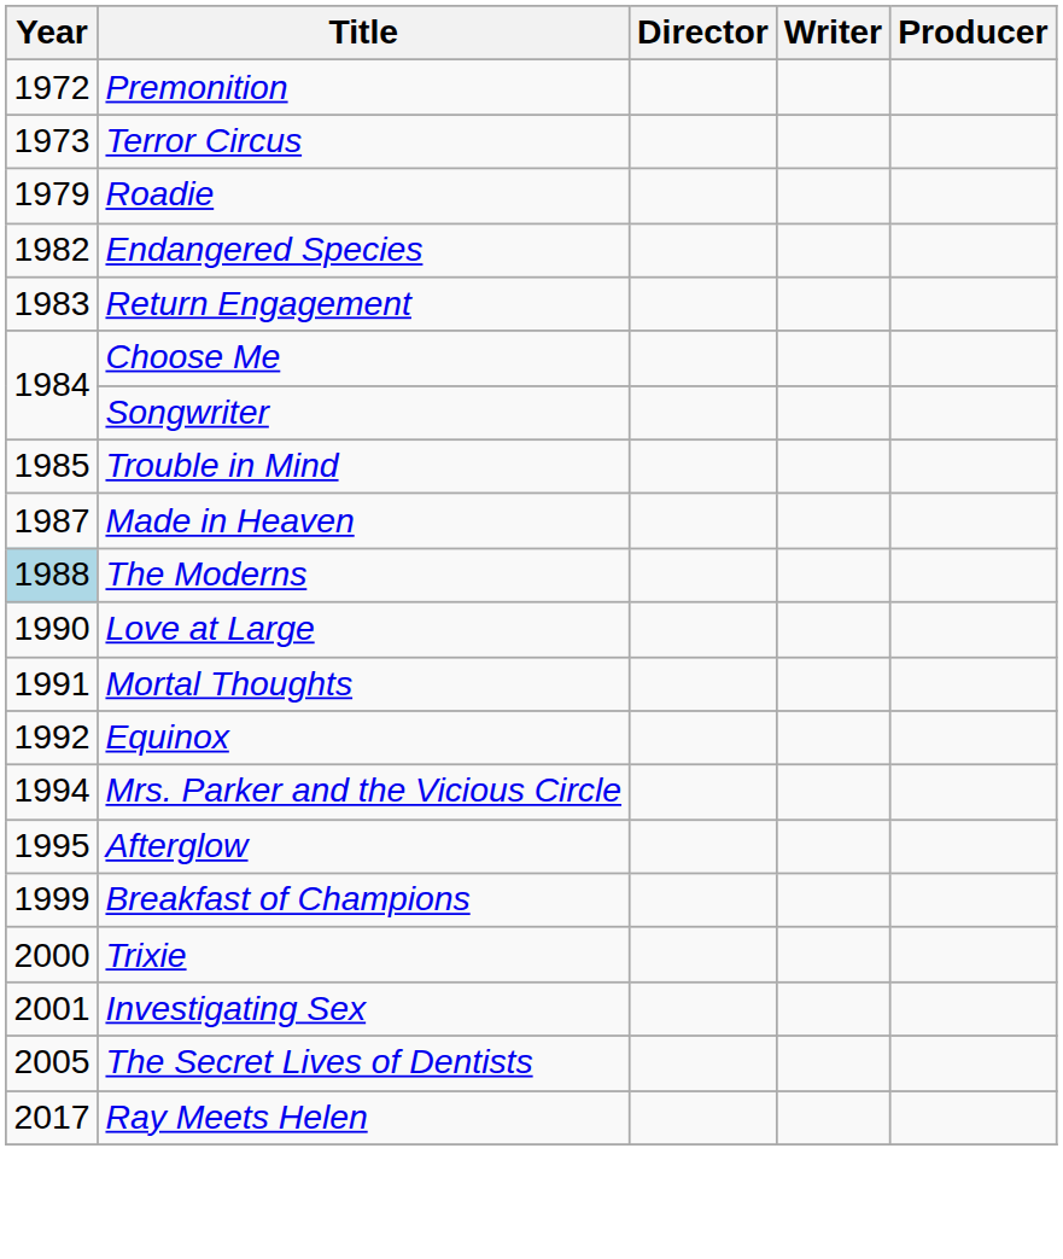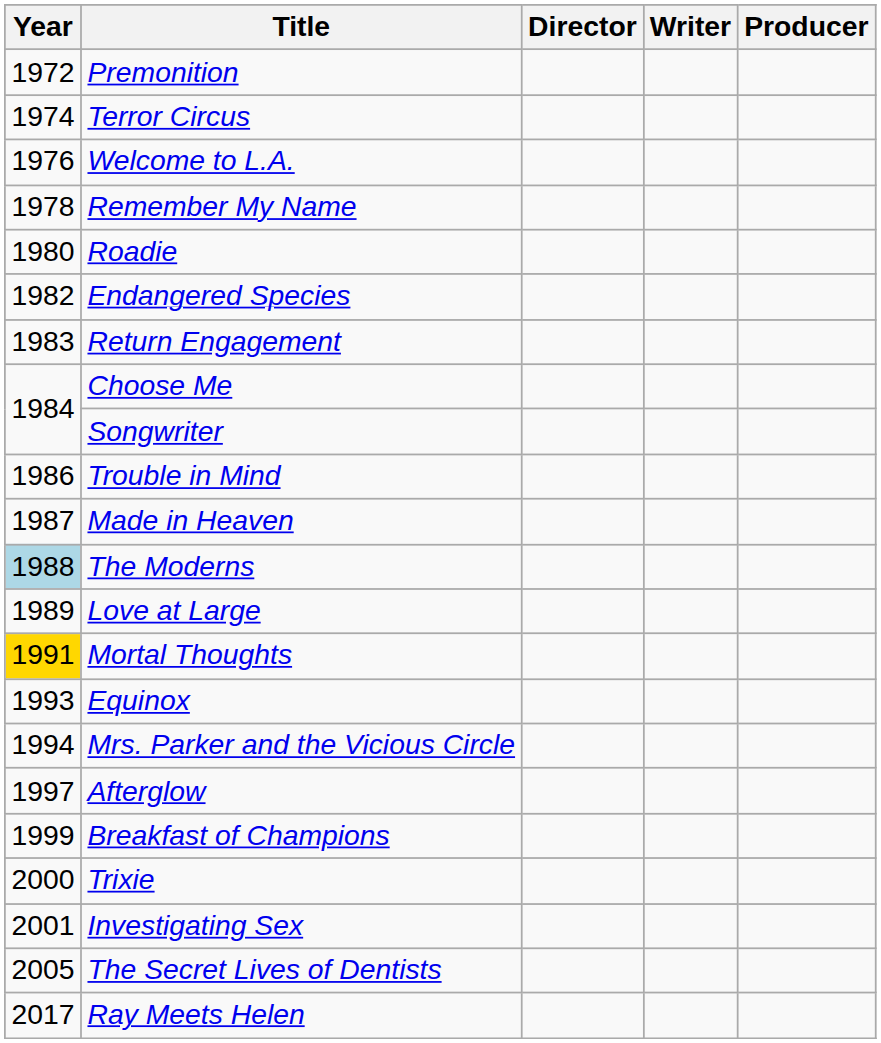Terror Circus | Year: 1973 -> 1974
+ row: 1976 | Welcome to L.A.
+ row: 1978 | Remember My Name
Roadie | Year: 1979 -> 1980
Trouble in Mind | Year: 1985 -> 1986
Love at Large | Year: 1990 -> 1989
Mortal Thoughts | Year: no background -> gold background
Equinox | Year: 1992 -> 1993
Afterglow | Year: 1995 -> 1997
